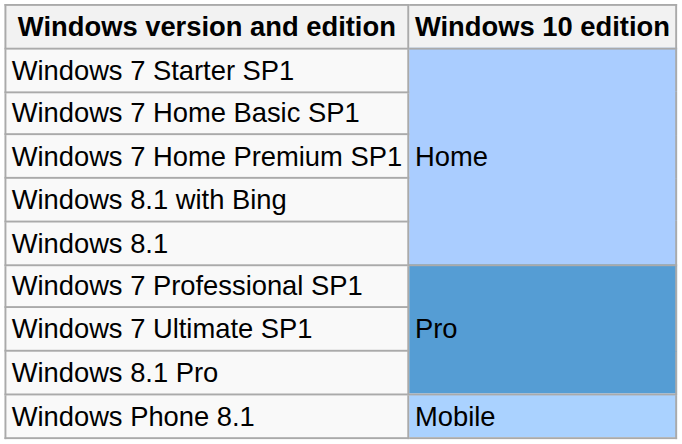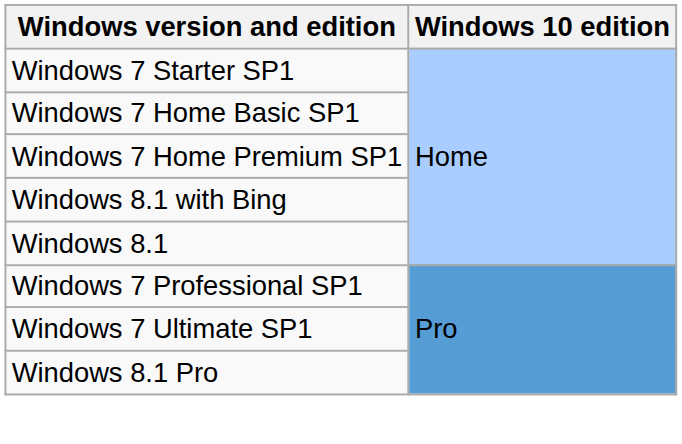- row: Windows Phone 8.1 | Mobile
